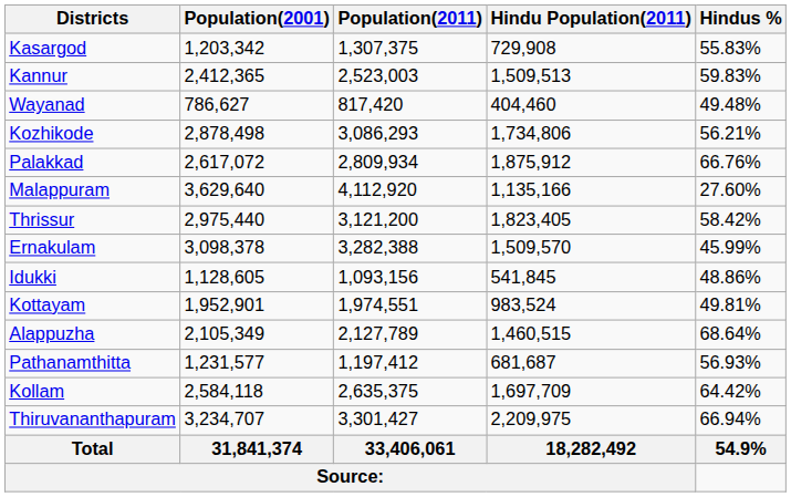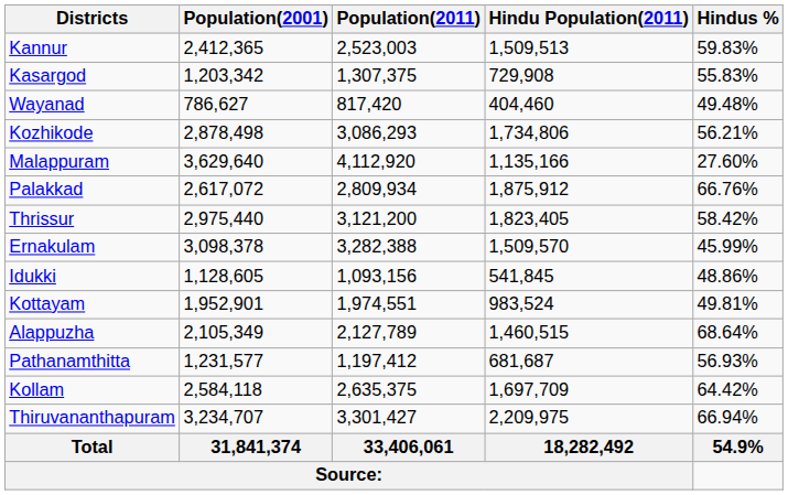rows swapped: Kasargod <-> Kannur
rows swapped: Malappuram <-> Palakkad
